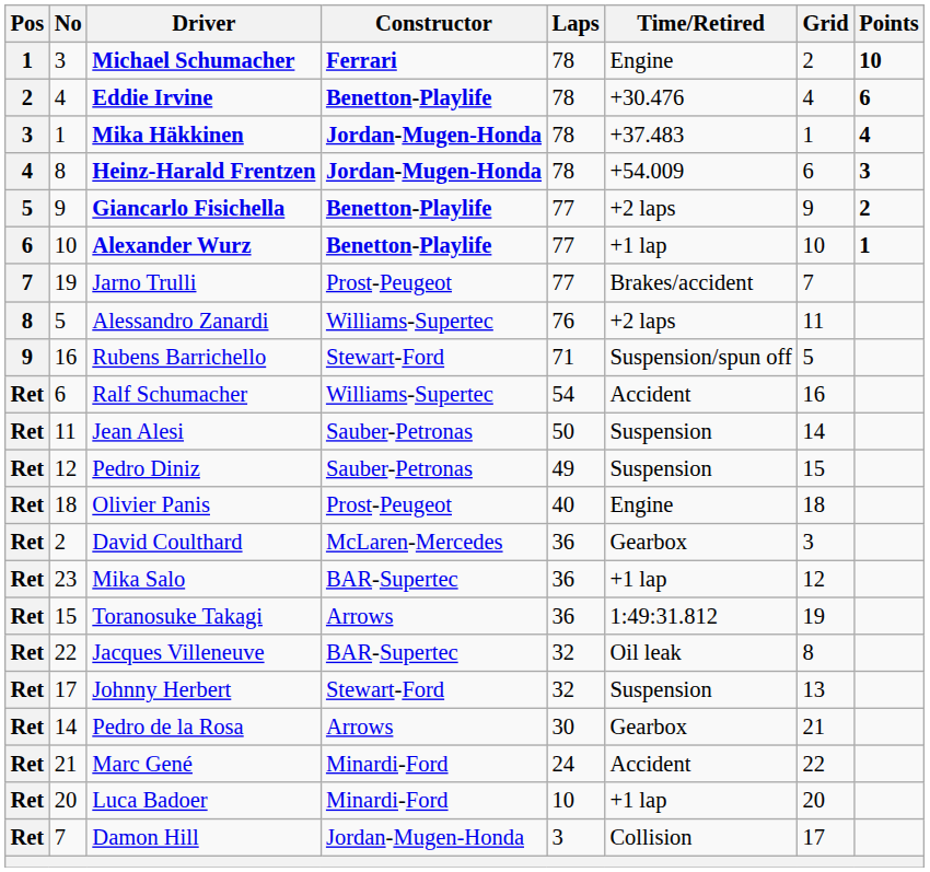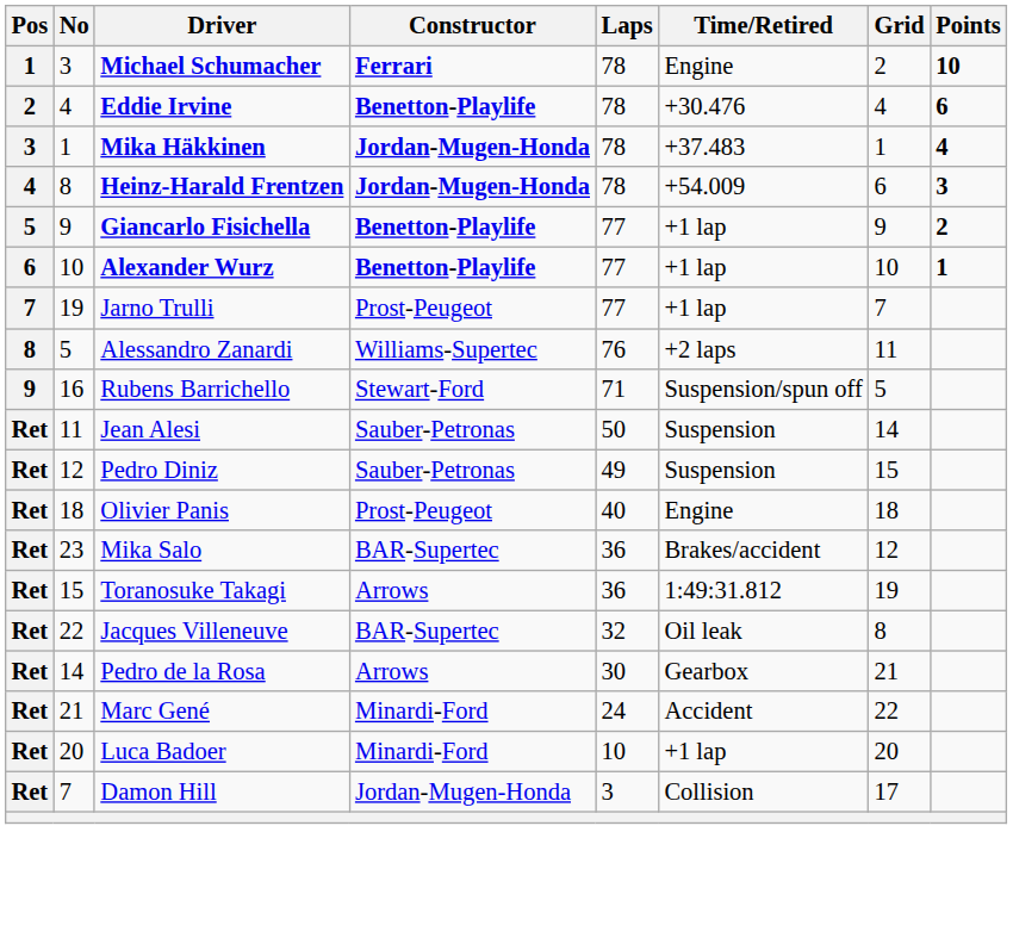Giancarlo Fisichella | Time/Retired: +2 laps -> +1 lap
Jarno Trulli | Time/Retired: Brakes/accident -> +1 lap
- row: Ret | 6 | Ralf Schumacher | Williams-Supertec | 54 | Accident | 16
- row: Ret | 2 | David Coulthard | McLaren-Mercedes | 36 | Gearbox | 3
Mika Salo | Time/Retired: +1 lap -> Brakes/accident
- row: Ret | 17 | Johnny Herbert | Stewart-Ford | 32 | Suspension | 13
